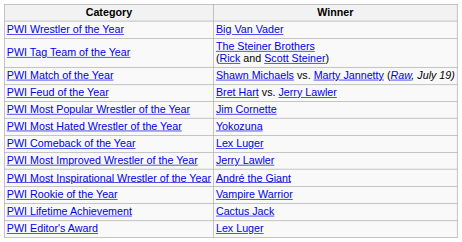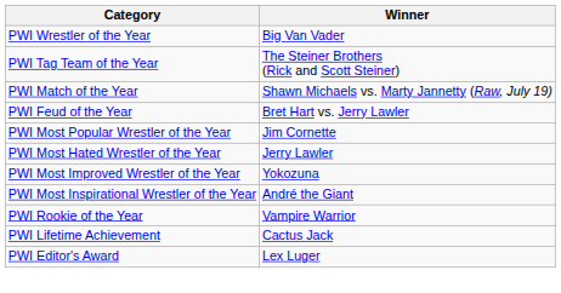PWI Most Hated Wrestler of the Year | Winner: Yokozuna -> Jerry Lawler
- row: PWI Comeback of the Year | Lex Luger
PWI Most Improved Wrestler of the Year | Winner: Jerry Lawler -> Yokozuna
